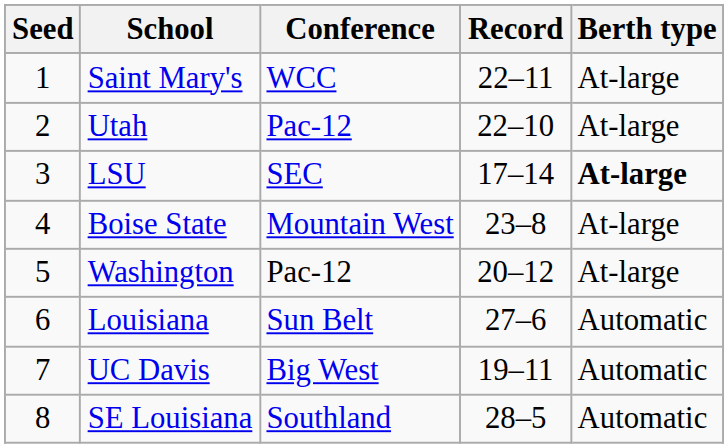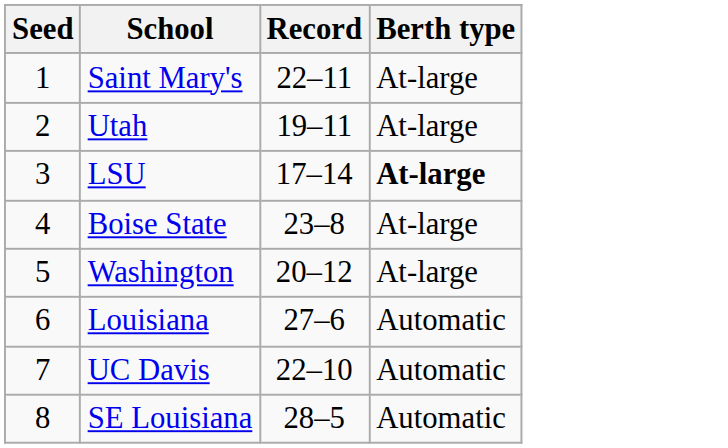- column: Conference | WCC | Pac-12 | SEC | Mountain West | Pac-12 | Sun Belt | Big West | Southland
Utah | Record: 22–10 -> 19–11
UC Davis | Record: 19–11 -> 22–10
